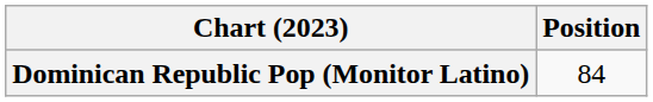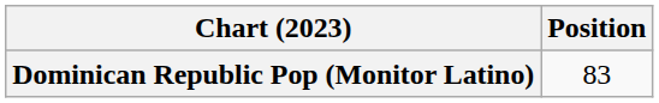Dominican Republic Pop (Monitor Latino) | Position: 84 -> 83
